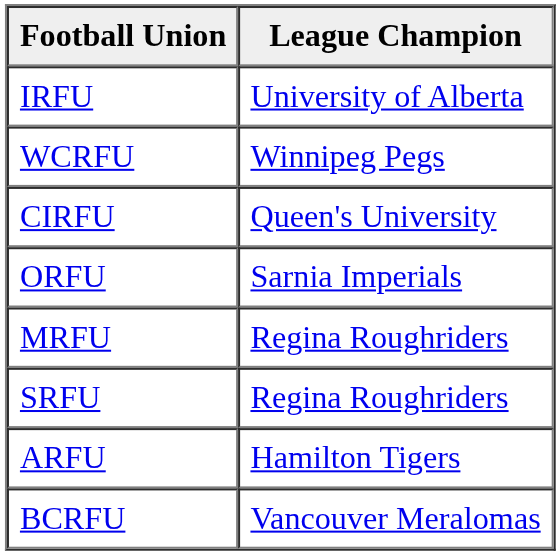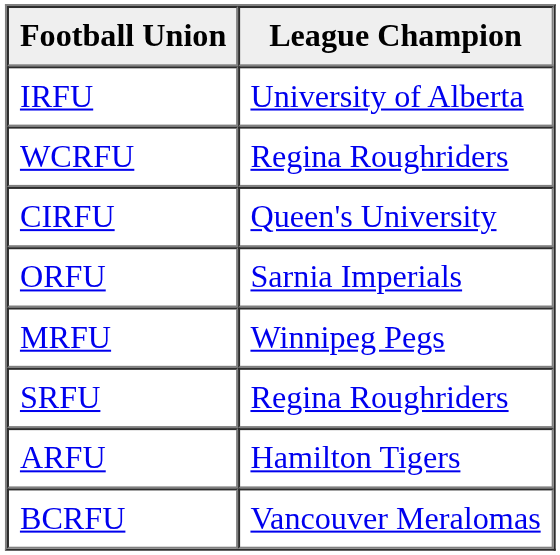WCRFU | League Champion: Winnipeg Pegs -> Regina Roughriders
MRFU | League Champion: Regina Roughriders -> Winnipeg Pegs
